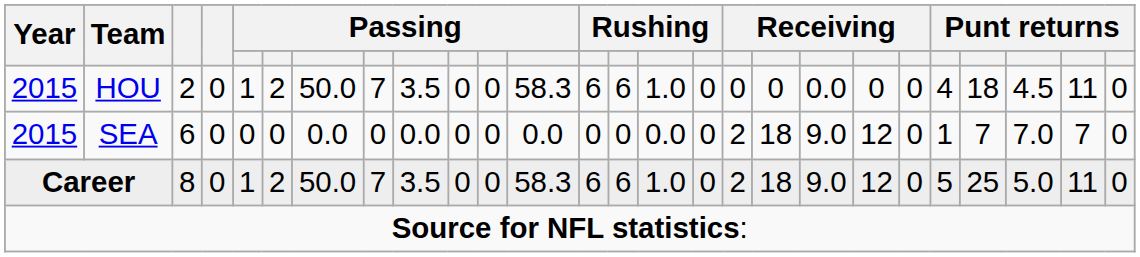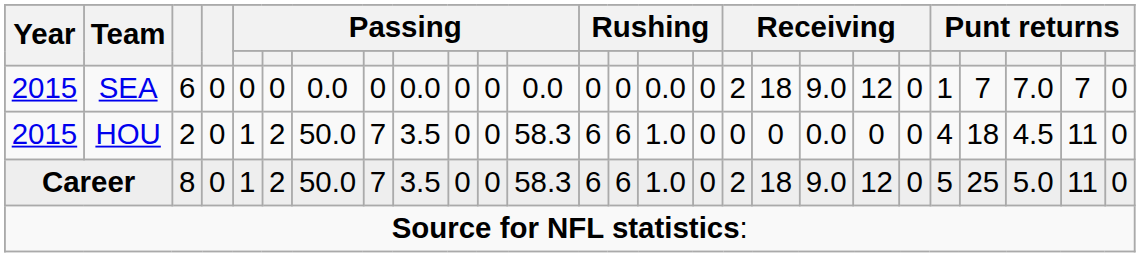rows swapped: SEA <-> HOU
